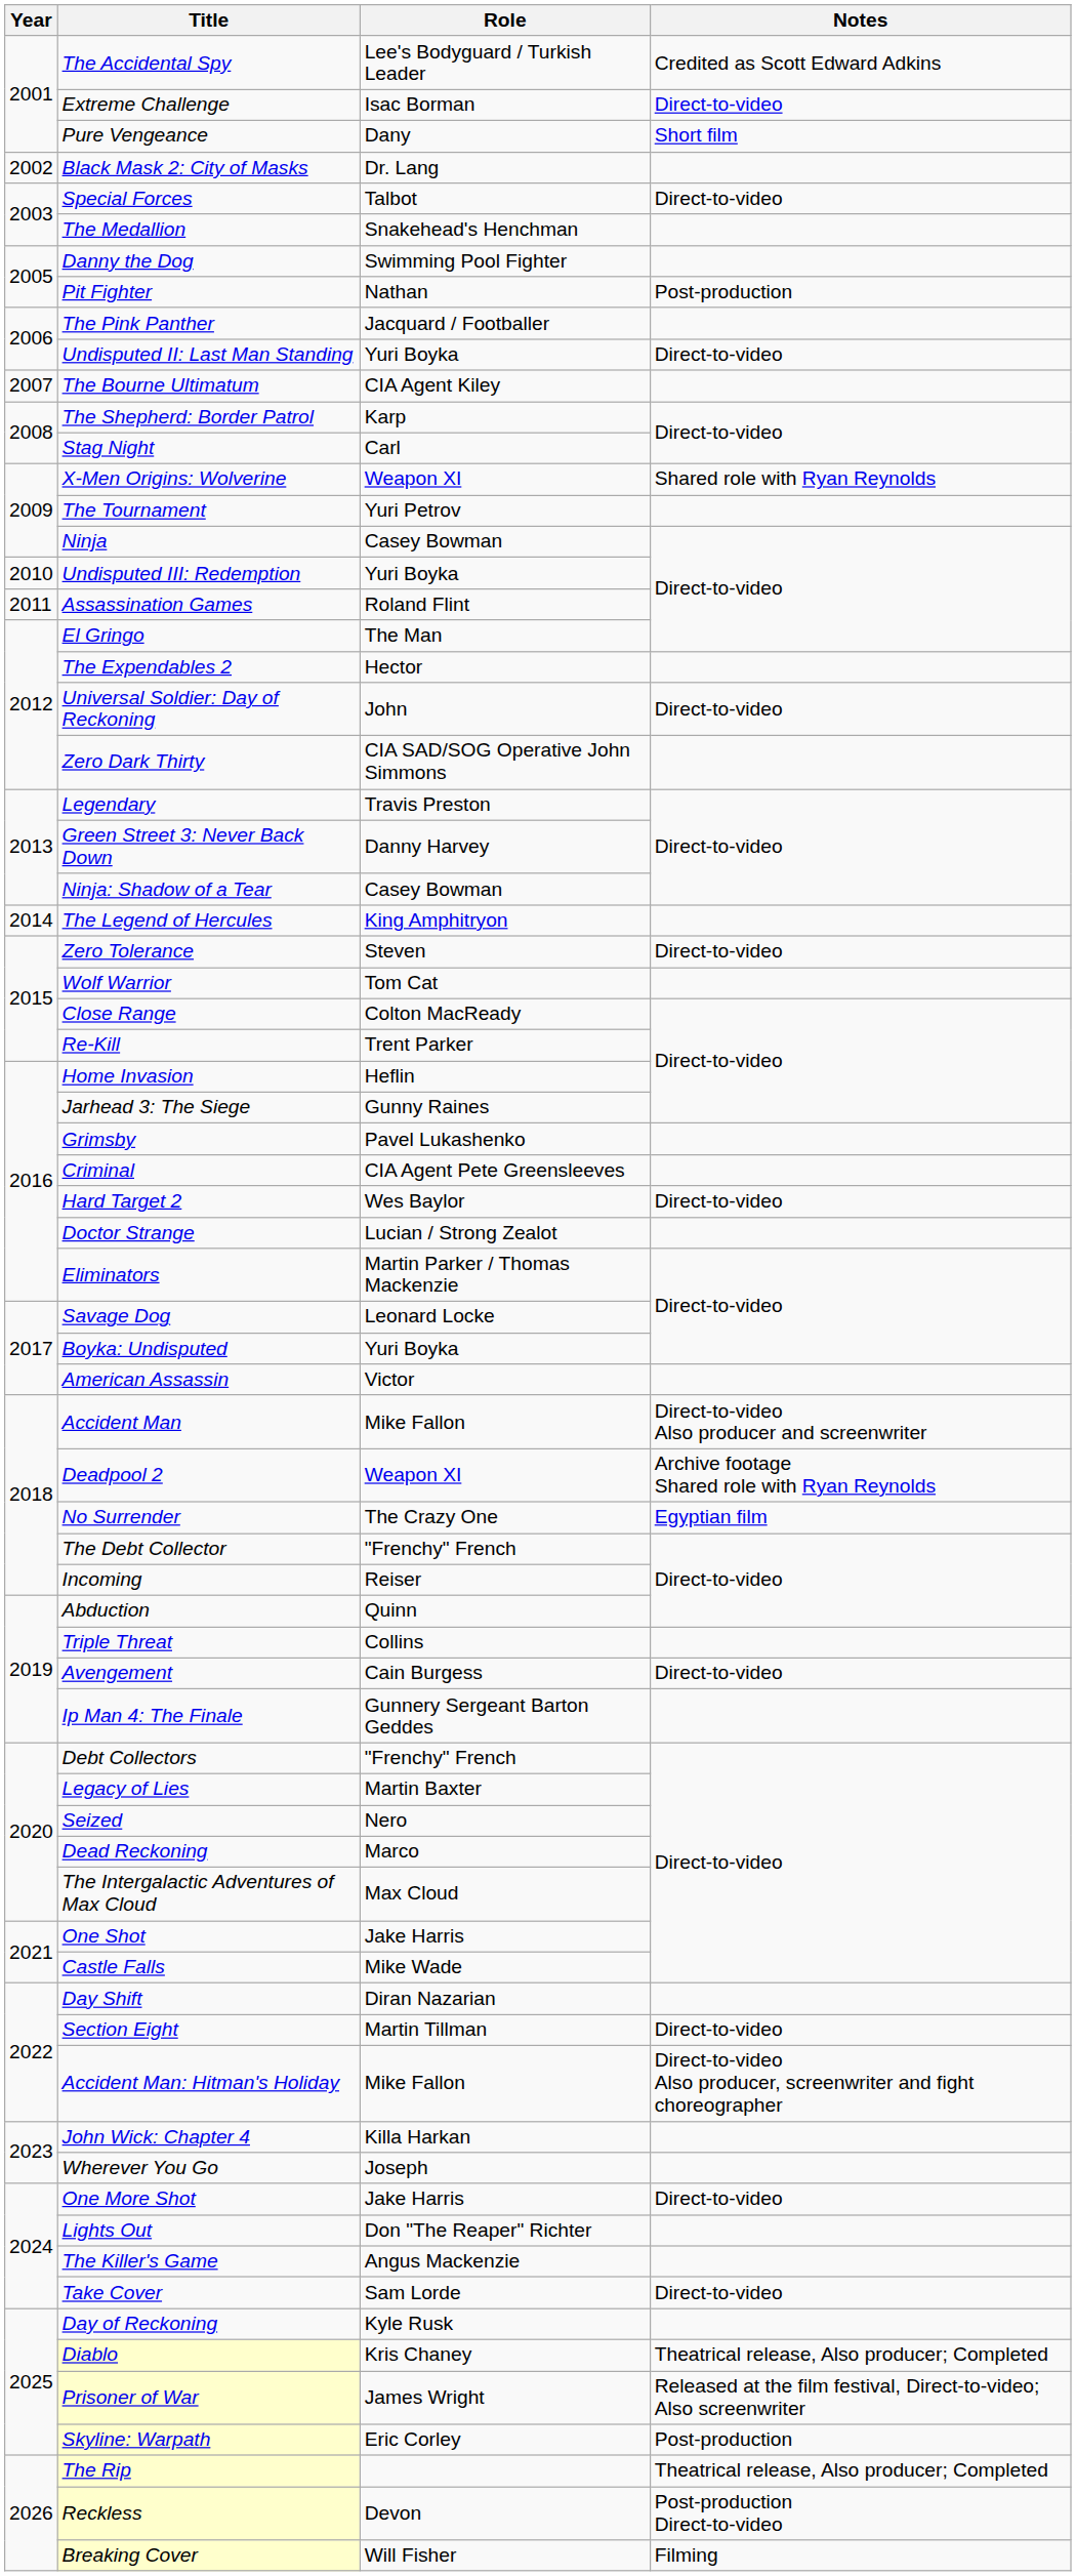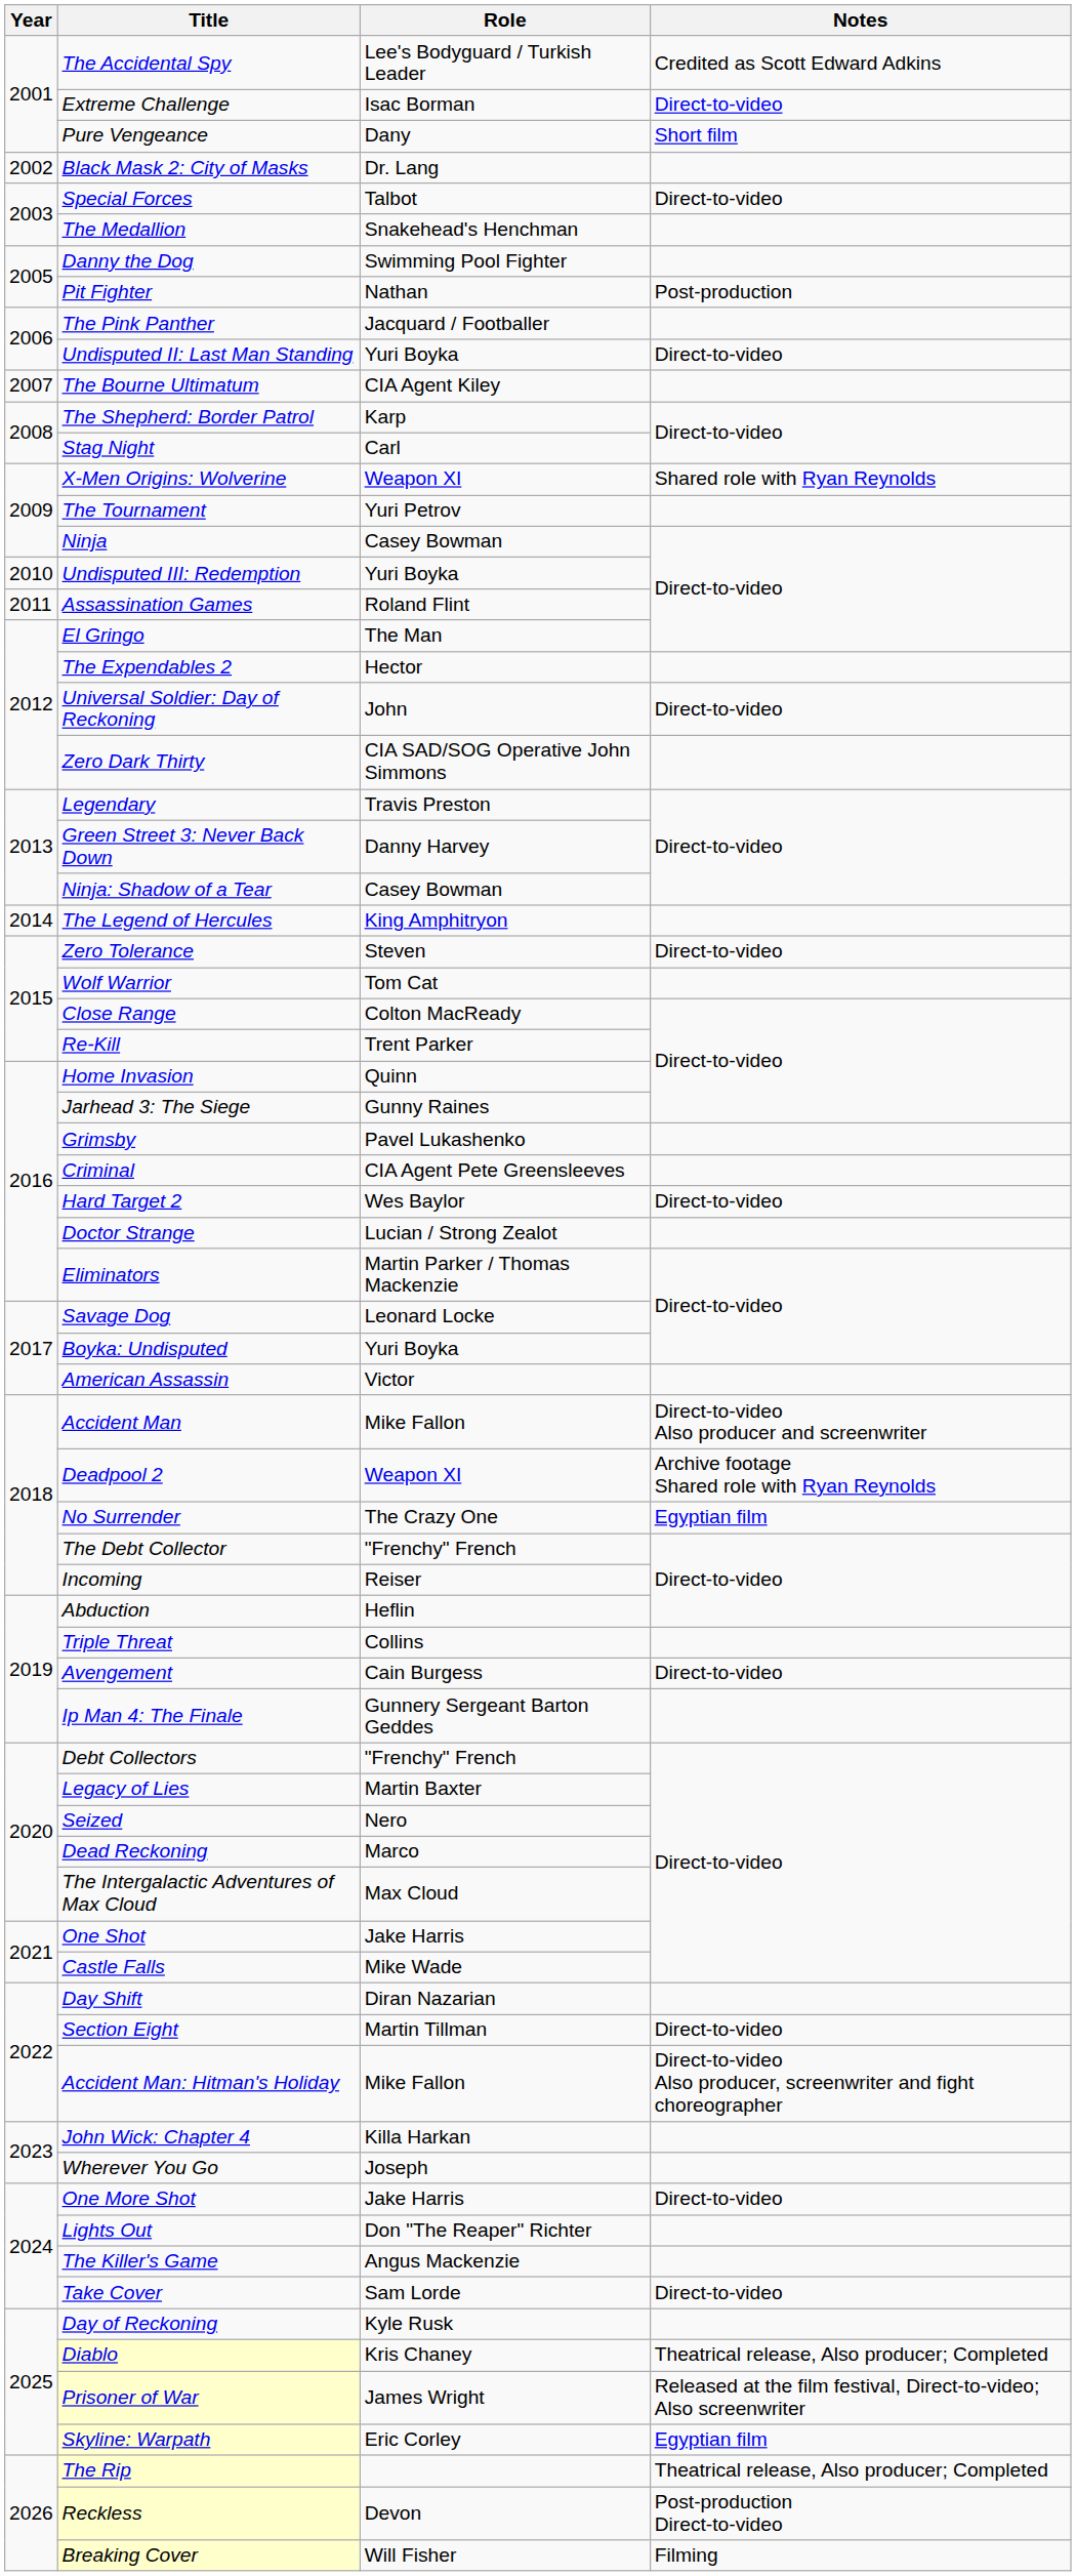Home Invasion | Role: Heflin -> Quinn
Abduction | Role: Quinn -> Heflin
Skyline: Warpath | Notes: Post-production -> Egyptian film
